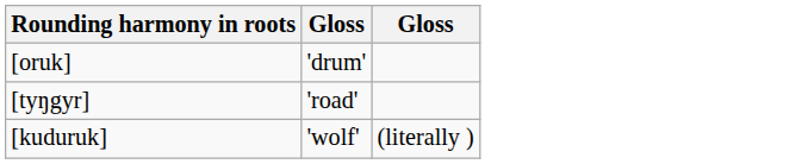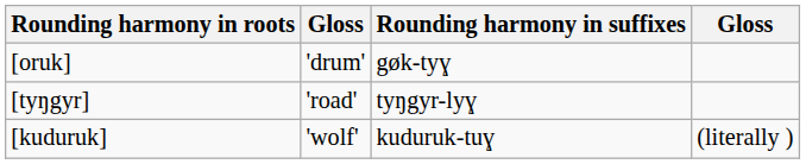+ column: Rounding harmony in suffixes | gøk-tyɣ | tyŋgyr-lyɣ | kuduruk-tuɣ
